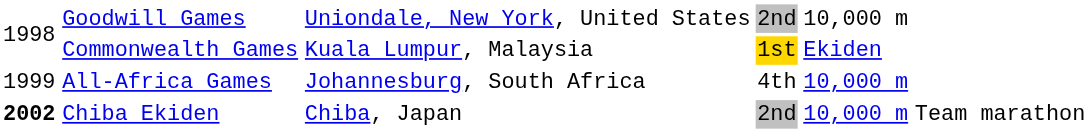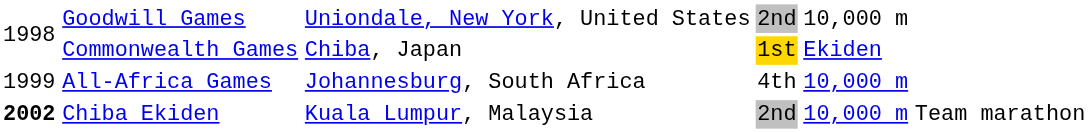Commonwealth Games | column 3: Kuala Lumpur, Malaysia -> Chiba, Japan
Chiba Ekiden | column 3: Chiba, Japan -> Kuala Lumpur, Malaysia
